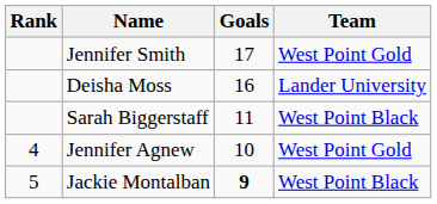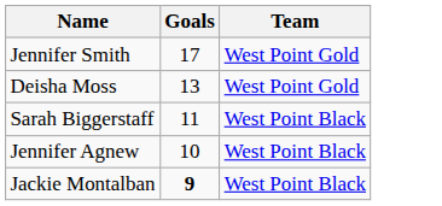- column: Rank | 4 | 5
Deisha Moss | Goals: 16 -> 13
Deisha Moss | Team: Lander University -> West Point Gold
Jennifer Agnew | Team: West Point Gold -> West Point Black
